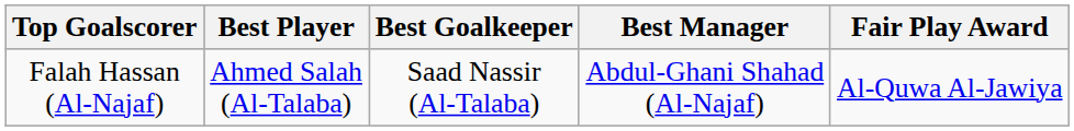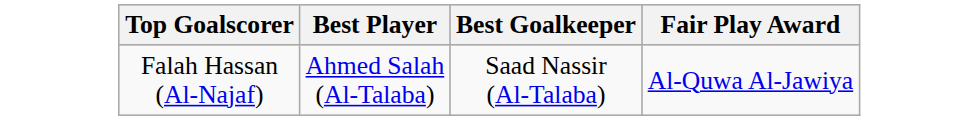- column: Best Manager | Abdul-Ghani Shahad (Al-Najaf)
